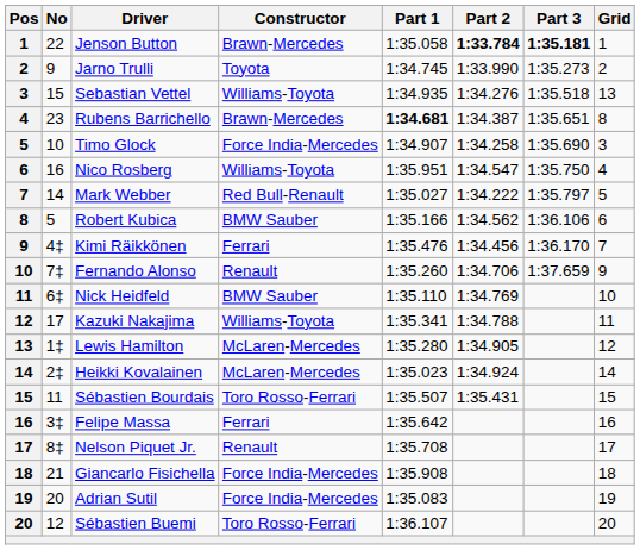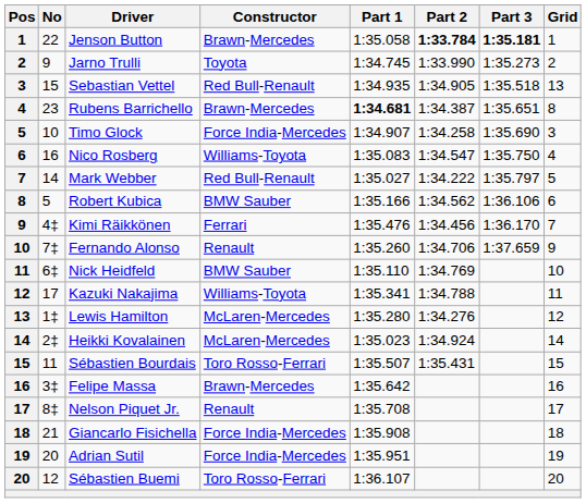Sebastian Vettel | Constructor: Williams-Toyota -> Red Bull-Renault
Sebastian Vettel | Part 2: 1:34.276 -> 1:34.905
Nico Rosberg | Part 1: 1:35.951 -> 1:35.083
Lewis Hamilton | Part 2: 1:34.905 -> 1:34.276
Felipe Massa | Constructor: Ferrari -> Brawn-Mercedes
Adrian Sutil | Part 1: 1:35.083 -> 1:35.951
